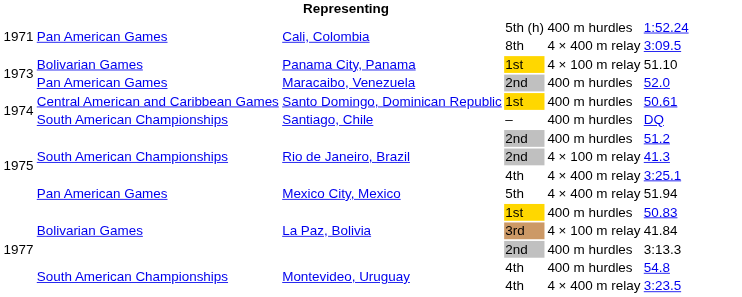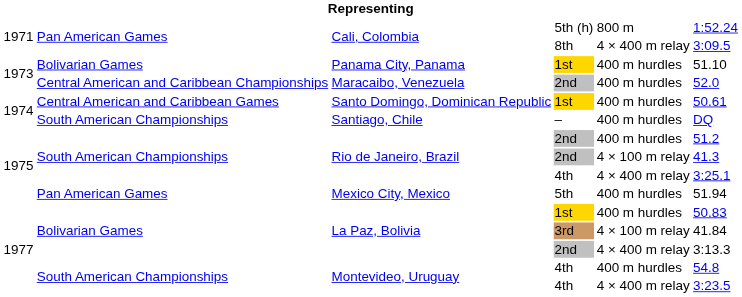Cali, Colombia / 5th (h) | column 5: 400 m hurdles -> 800 m
Panama City, Panama | column 5: 4 × 100 m relay -> 400 m hurdles
Maracaibo, Venezuela | column 2: Pan American Games -> Central American and Caribbean Championships
Mexico City, Mexico | column 5: 4 × 400 m relay -> 400 m hurdles
La Paz, Bolivia / 2nd | column 5: 400 m hurdles -> 4 × 400 m relay
